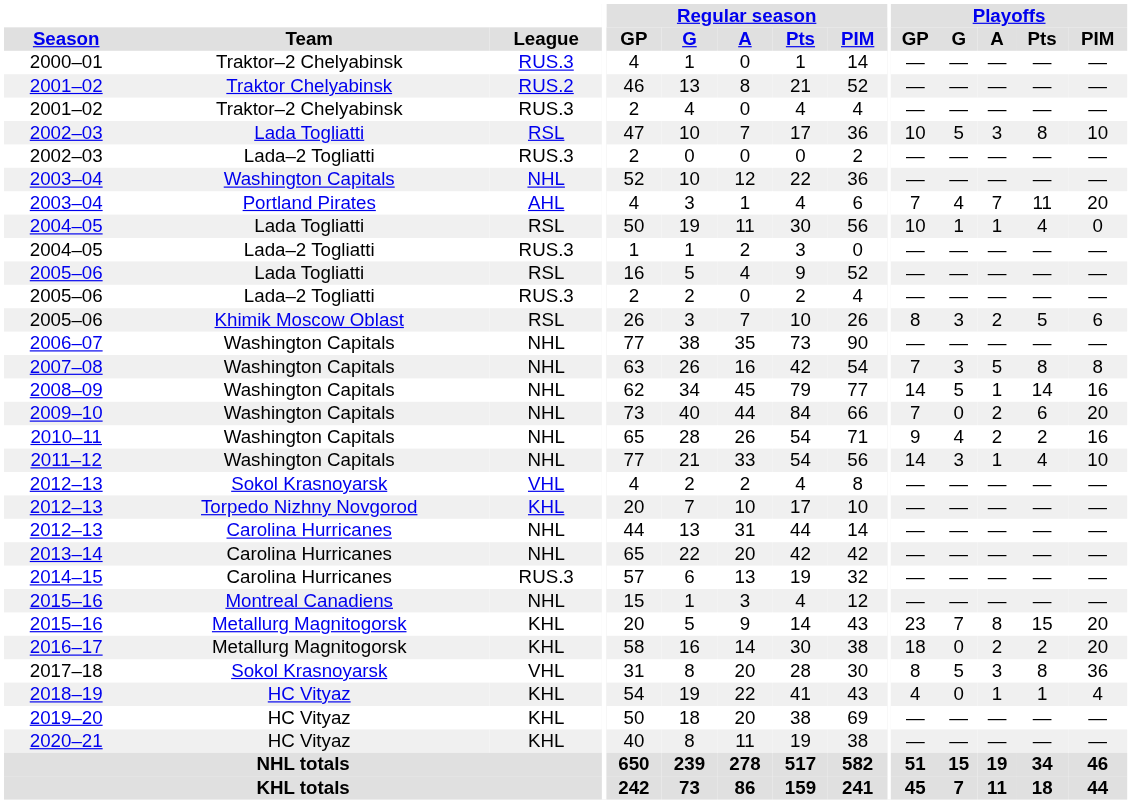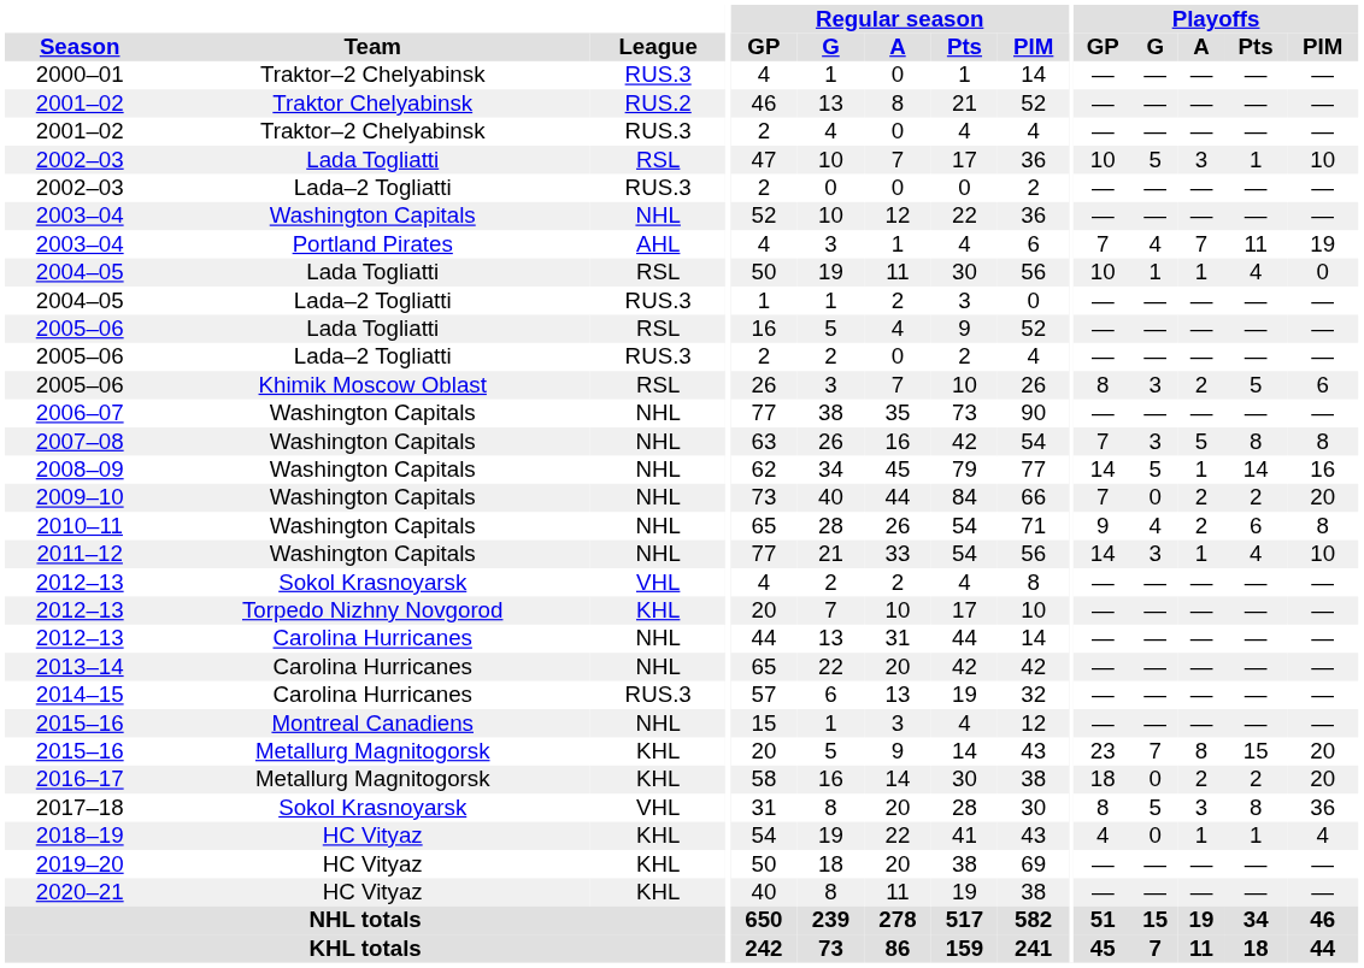2002–03 / Lada Togliatti | Playoffs / Pts: 8 -> 1
2003–04 / Portland Pirates | Playoffs / PIM: 20 -> 19
2009–10 | Playoffs / Pts: 6 -> 2
2010–11 | Playoffs / Pts: 2 -> 6
2010–11 | Playoffs / PIM: 16 -> 8
